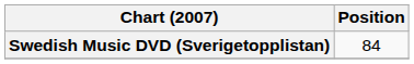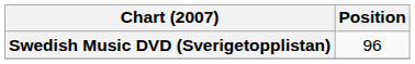Swedish Music DVD (Sverigetopplistan) | Position: 84 -> 96
